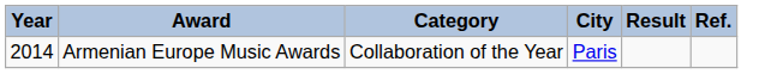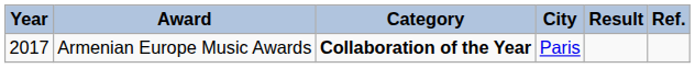Armenian Europe Music Awards | Year: 2014 -> 2017
Armenian Europe Music Awards | Category: normal -> bold
